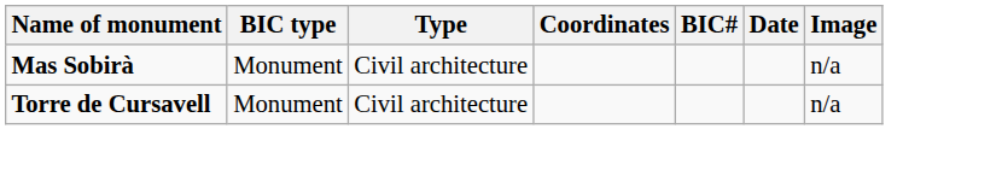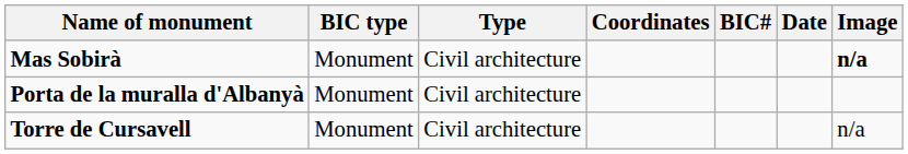Mas Sobirà | Image: normal -> bold
+ row: Porta de la muralla d'Albanyà | Monument | Civil architecture
